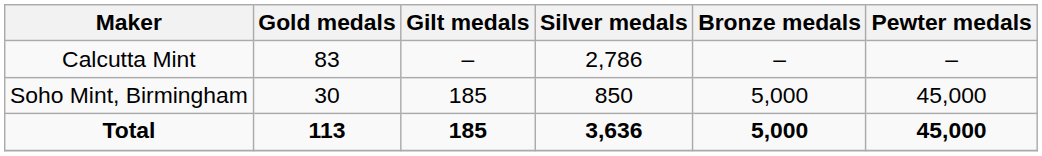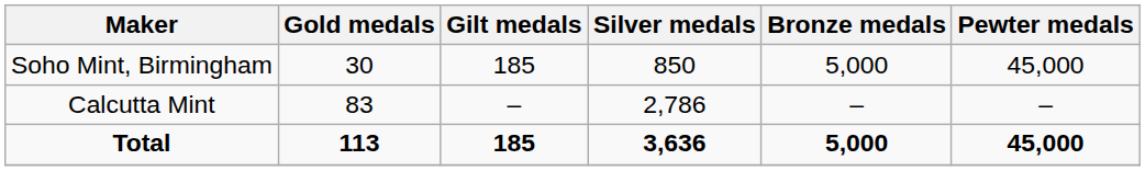rows swapped: Soho Mint, Birmingham <-> Calcutta Mint
